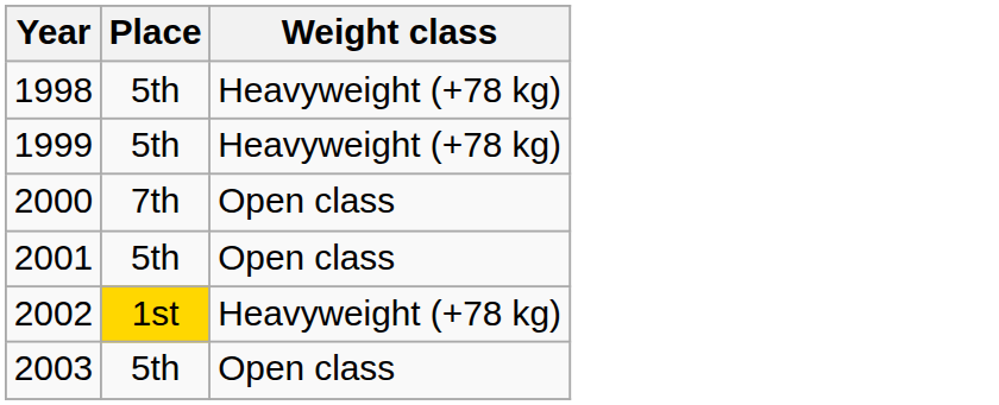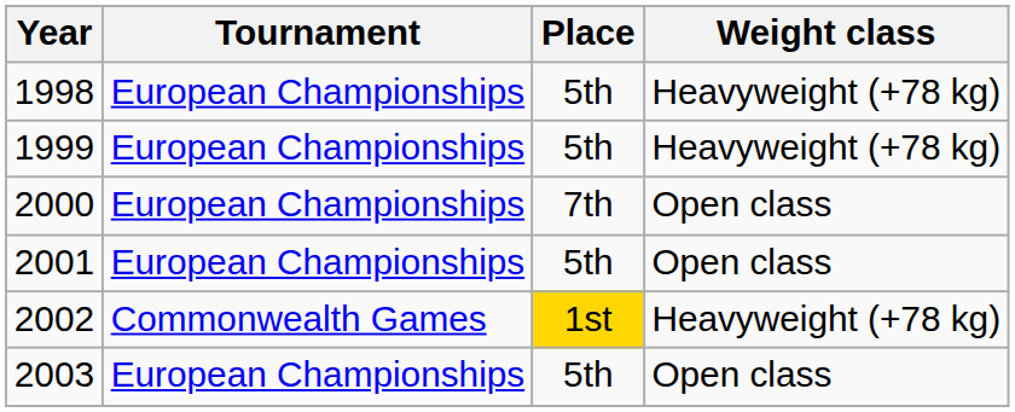+ column: Tournament | European Championships | European Championships | European Championships | European Championships | Commonwealth Games | European Championships
